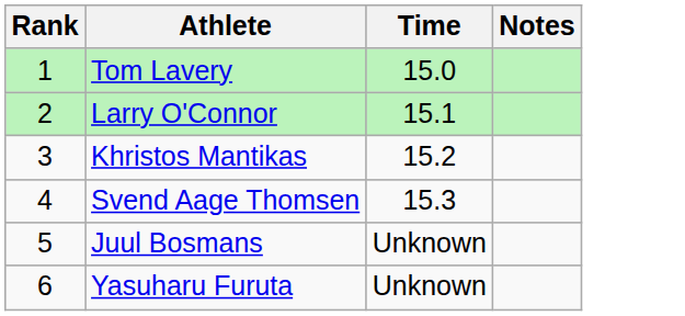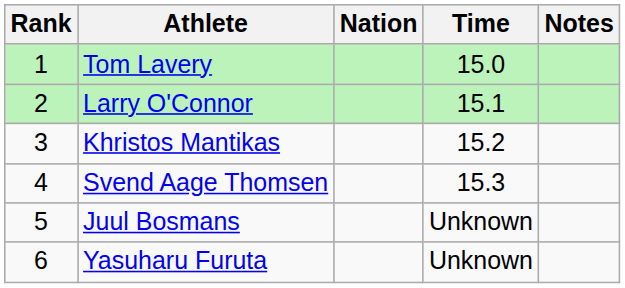+ column: Nation
